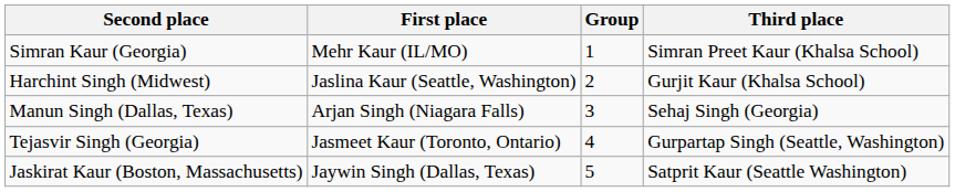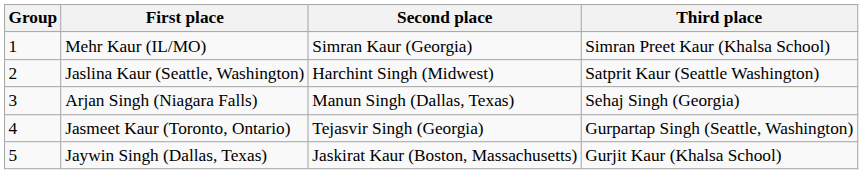columns swapped: Group <-> Second place
Jaslina Kaur (Seattle, Washington) | Third place: Gurjit Kaur (Khalsa School) -> Satprit Kaur (Seattle Washington)
Jaywin Singh (Dallas, Texas) | Third place: Satprit Kaur (Seattle Washington) -> Gurjit Kaur (Khalsa School)
